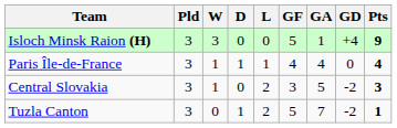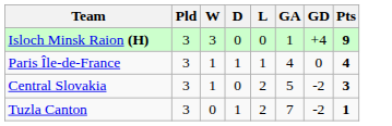- column: GF | 5 | 4 | 3 | 5
